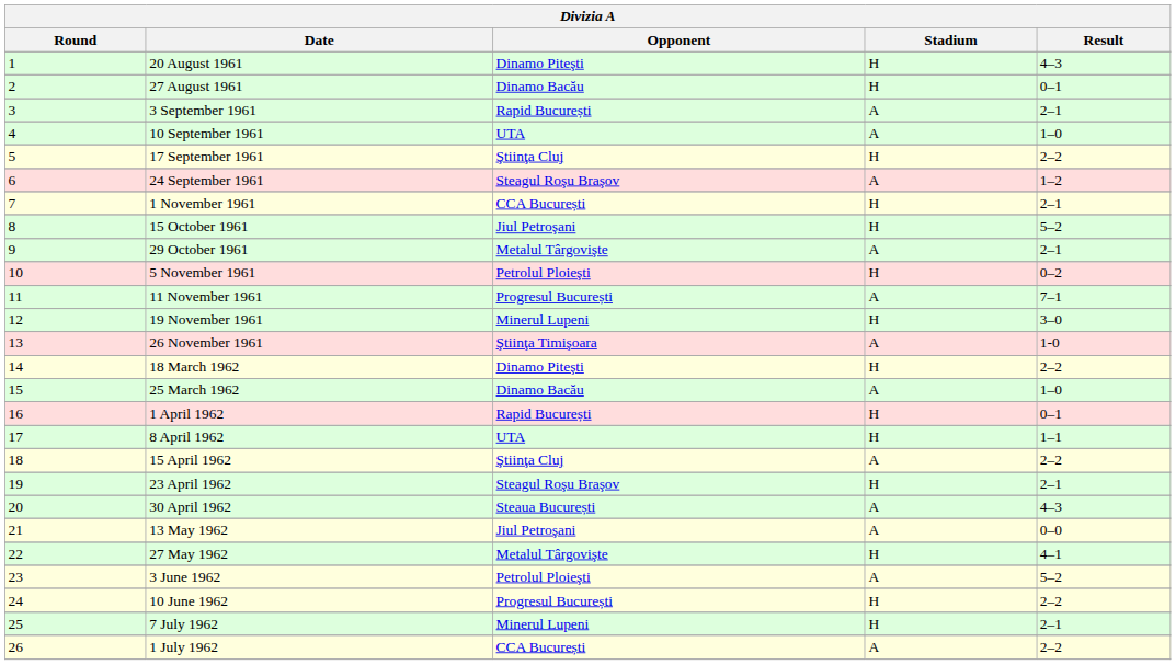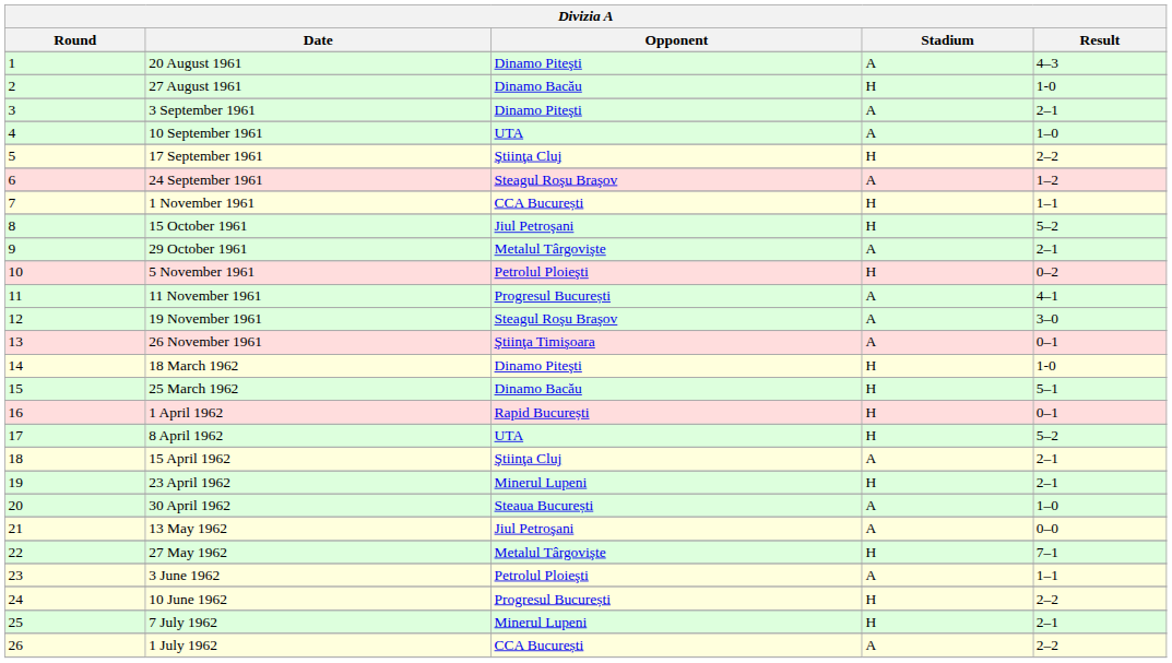20 August 1961 | Stadium: H -> A
27 August 1961 | Result: 0–1 -> 1-0
3 September 1961 | Opponent: Rapid București -> Dinamo Piteşti
1 November 1961 | Result: 2–1 -> 1–1
11 November 1961 | Result: 7–1 -> 4–1
19 November 1961 | Opponent: Minerul Lupeni -> Steagul Roşu Braşov
19 November 1961 | Stadium: H -> A
26 November 1961 | Result: 1-0 -> 0–1
18 March 1962 | Result: 2–2 -> 1-0
25 March 1962 | Stadium: A -> H
25 March 1962 | Result: 1–0 -> 5–1
8 April 1962 | Result: 1–1 -> 5–2
15 April 1962 | Result: 2–2 -> 2–1
23 April 1962 | Opponent: Steagul Roşu Braşov -> Minerul Lupeni
30 April 1962 | Result: 4–3 -> 1–0
27 May 1962 | Result: 4–1 -> 7–1
3 June 1962 | Result: 5–2 -> 1–1
